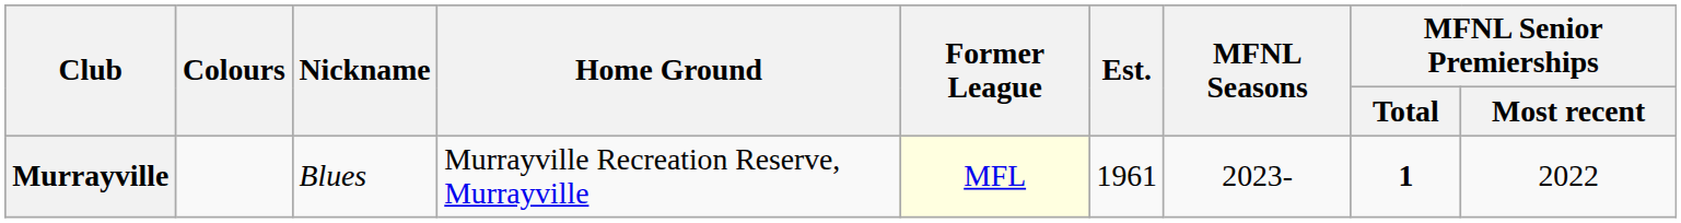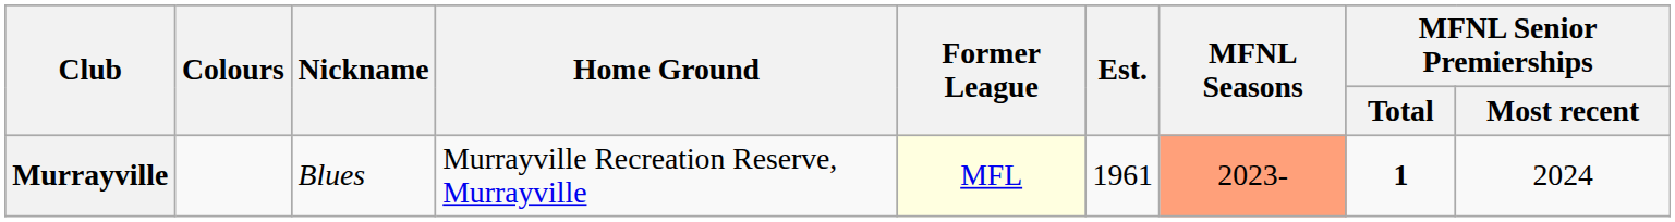Murrayville | MFNL Seasons: no background -> lightsalmon background
Murrayville | MFNL Senior Premierships / Most recent: 2022 -> 2024
